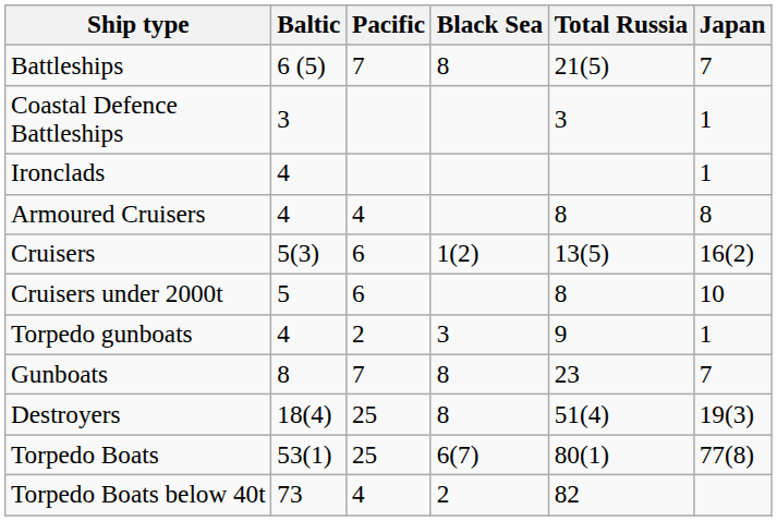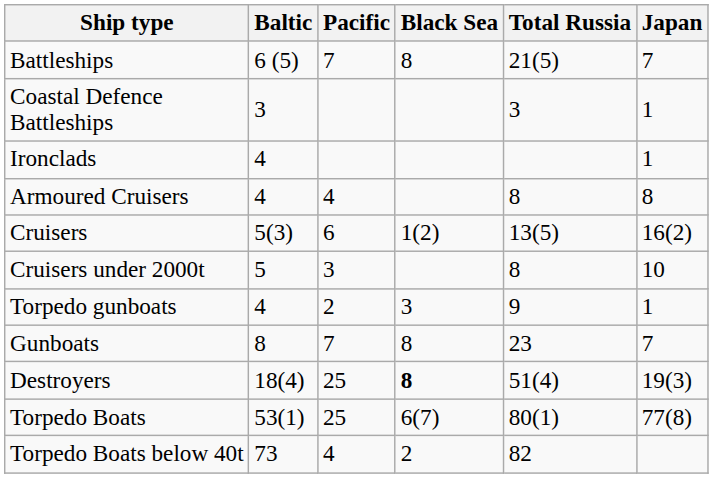Cruisers under 2000t | Pacific: 6 -> 3
Destroyers | Black Sea: normal -> bold
